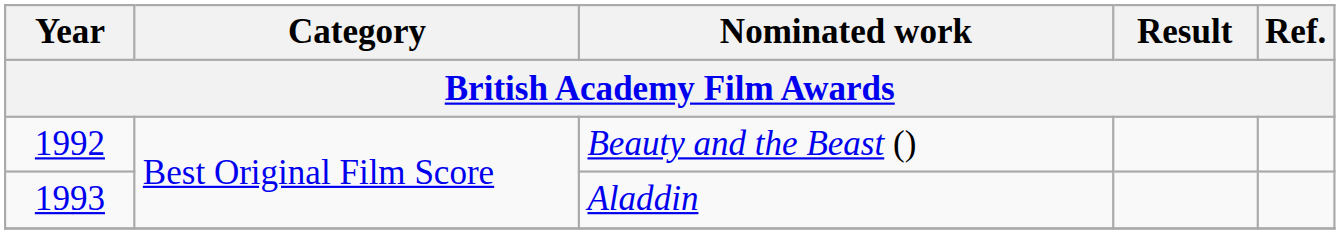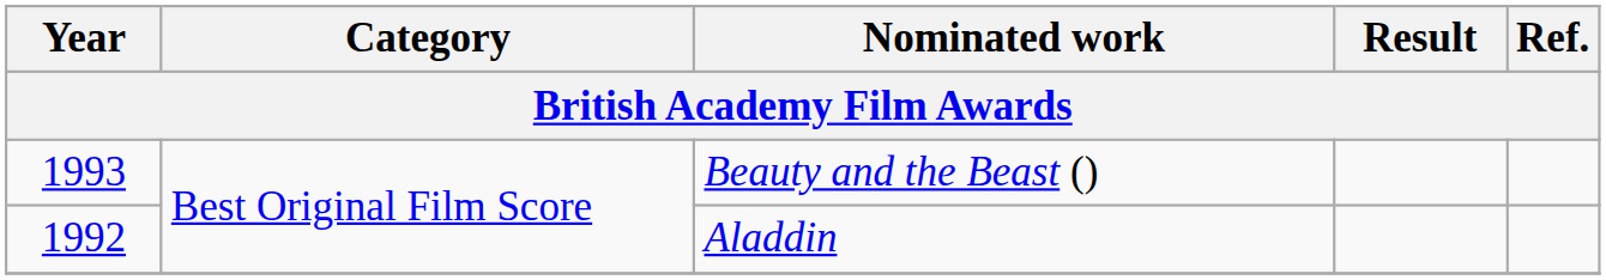Beauty and the Beast () | Year: 1992 -> 1993
Aladdin | Year: 1993 -> 1992
